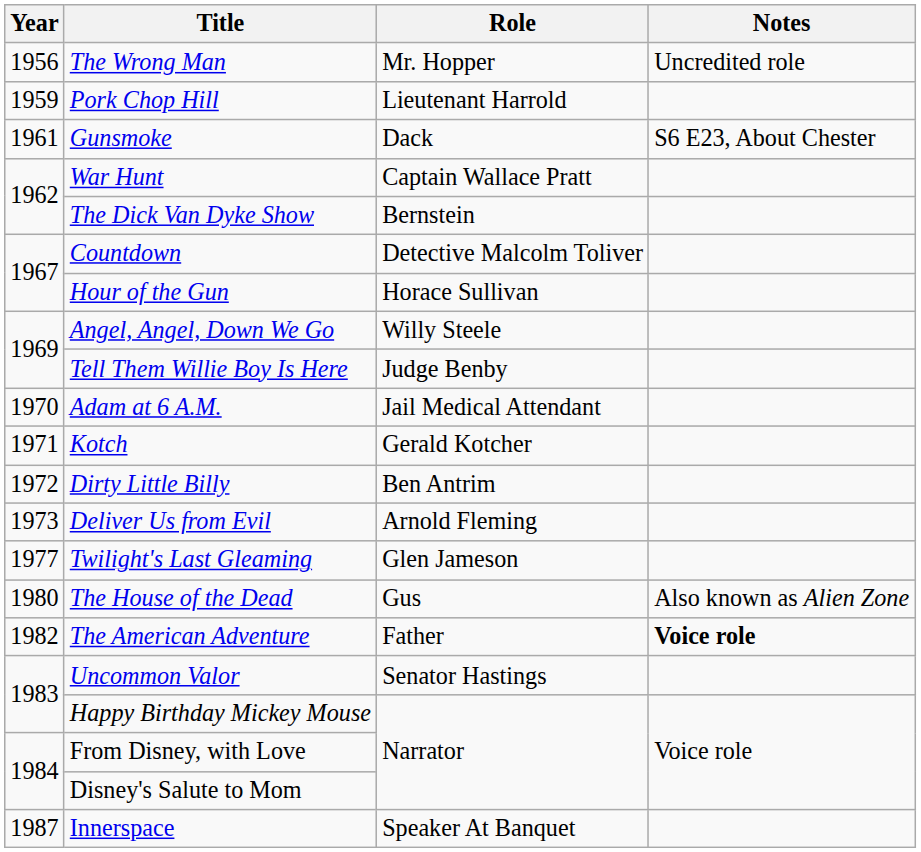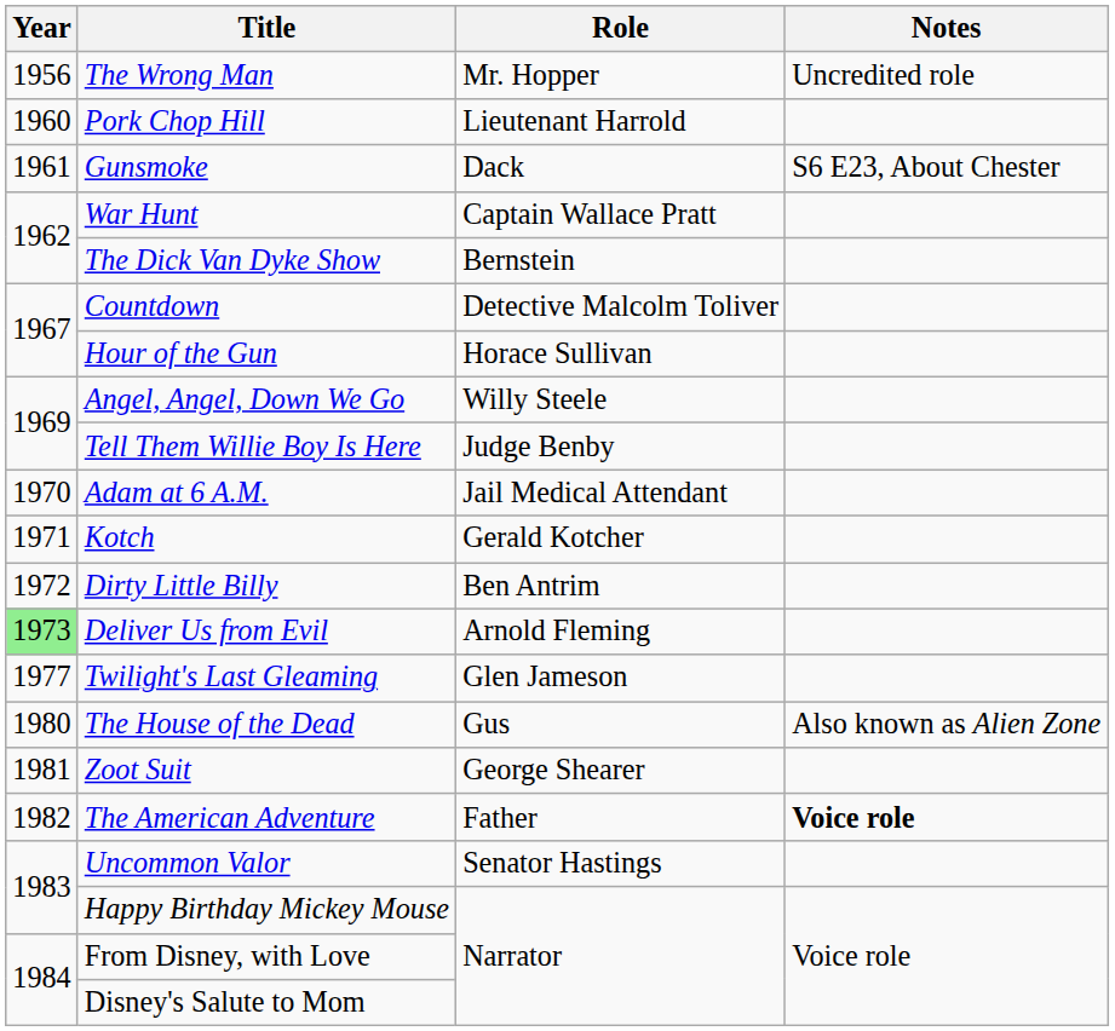Pork Chop Hill | Year: 1959 -> 1960
Deliver Us from Evil | Year: no background -> lightgreen background
+ row: 1981 | Zoot Suit | George Shearer
- row: 1987 | Innerspace | Speaker At Banquet
